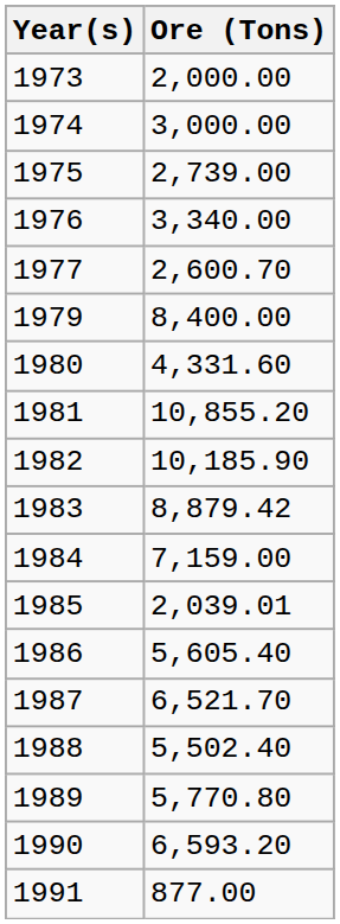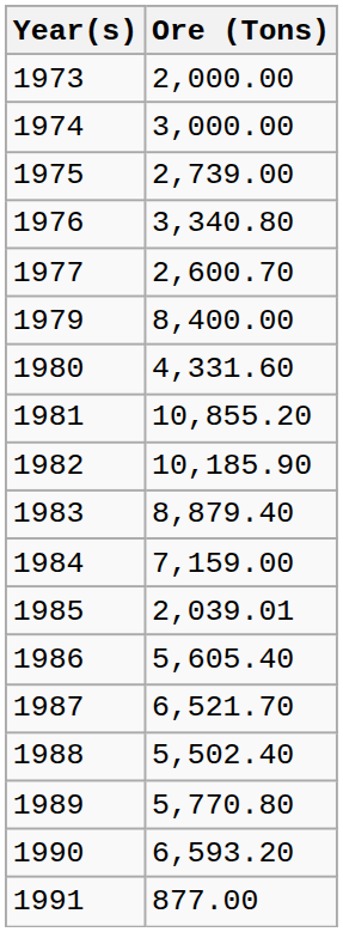1976 | Ore (Tons): 3,340.00 -> 3,340.80
1983 | Ore (Tons): 8,879.42 -> 8,879.40
